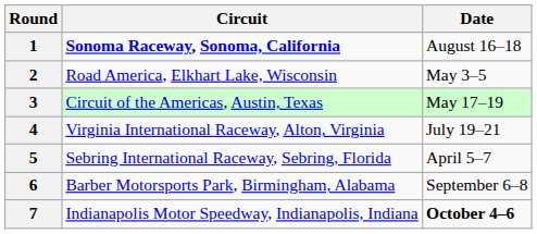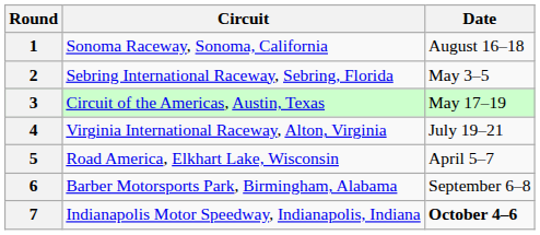1 | Circuit: bold -> normal
2 | Circuit: Road America, Elkhart Lake, Wisconsin -> Sebring International Raceway, Sebring, Florida
5 | Circuit: Sebring International Raceway, Sebring, Florida -> Road America, Elkhart Lake, Wisconsin
